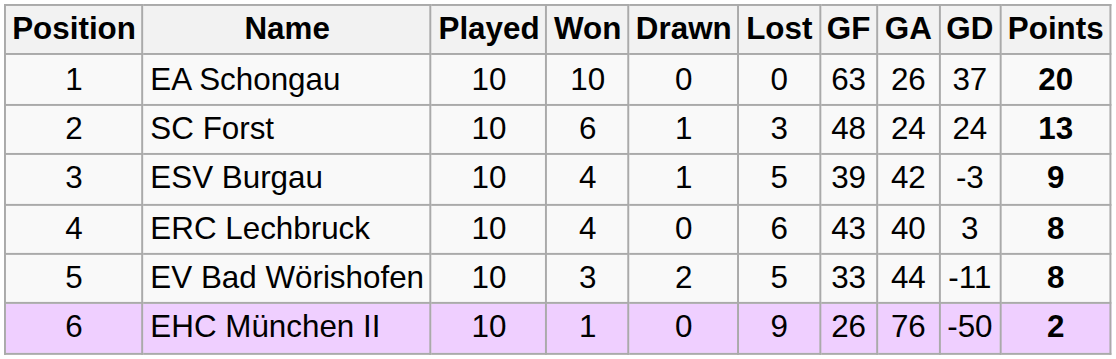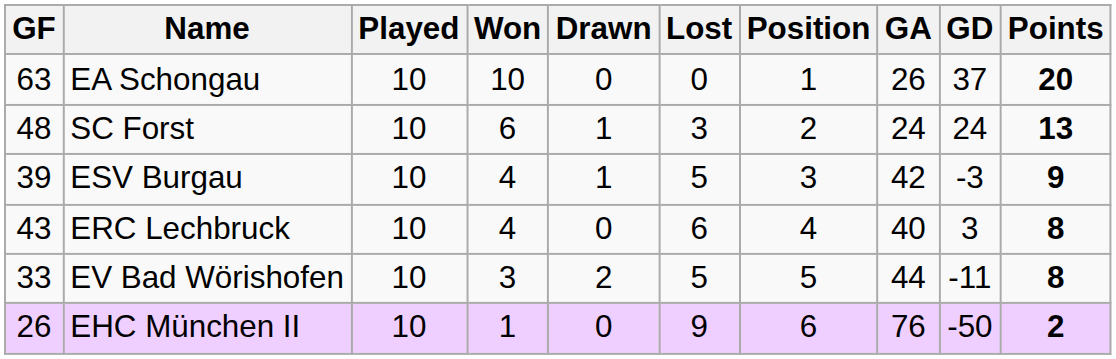columns swapped: Position <-> GF
